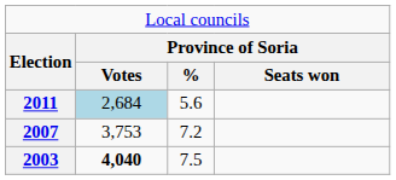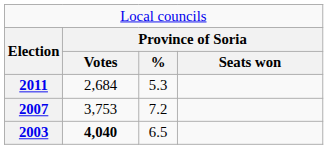2011 | column 2: lightblue background -> no background
2011 | column 3: 5.6 -> 5.3
2003 | column 3: 7.5 -> 6.5
